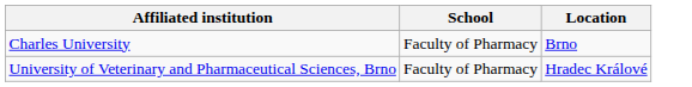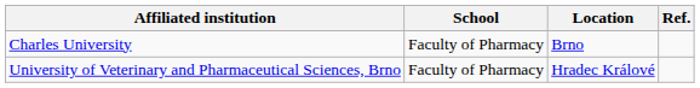+ column: Ref.
